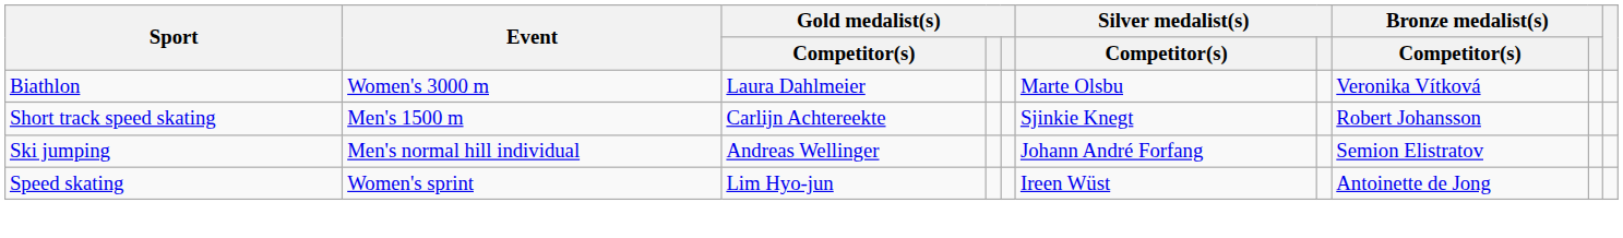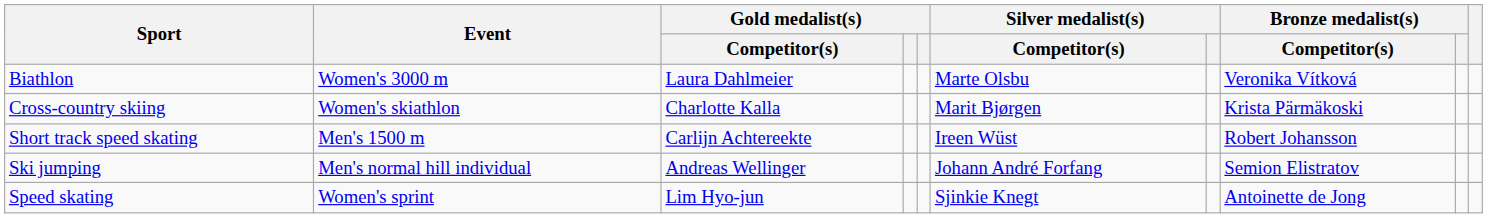+ row: Cross-country skiing | Women's skiathlon | Charlotte Kalla | Marit Bjørgen | Krista Pärmäkoski
Short track speed skating | Silver medalist(s) / Competitor(s): Sjinkie Knegt -> Ireen Wüst
Speed skating | Silver medalist(s) / Competitor(s): Ireen Wüst -> Sjinkie Knegt
